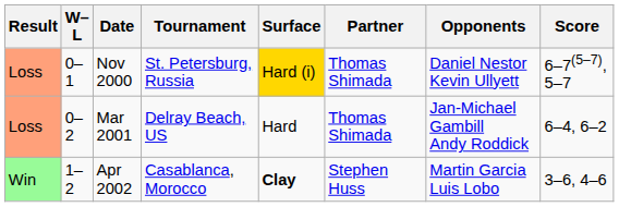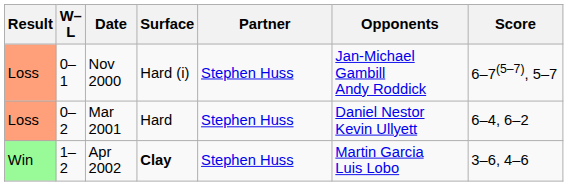- column: Tournament | St. Petersburg, Russia | Delray Beach, US | Casablanca, Morocco
Nov 2000 | Surface: gold background -> no background
Nov 2000 | Partner: Thomas Shimada -> Stephen Huss
Nov 2000 | Opponents: Daniel Nestor Kevin Ullyett -> Jan-Michael Gambill Andy Roddick
Mar 2001 | Partner: Thomas Shimada -> Stephen Huss
Mar 2001 | Opponents: Jan-Michael Gambill Andy Roddick -> Daniel Nestor Kevin Ullyett
